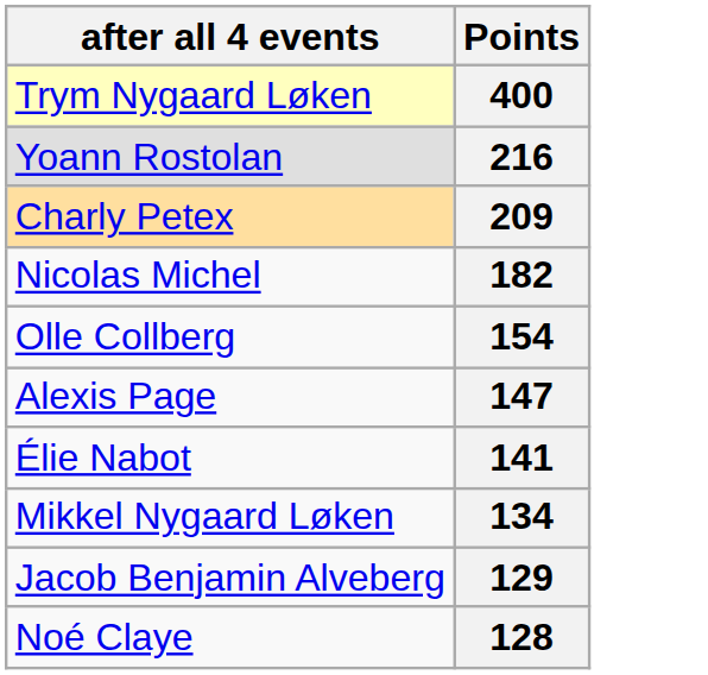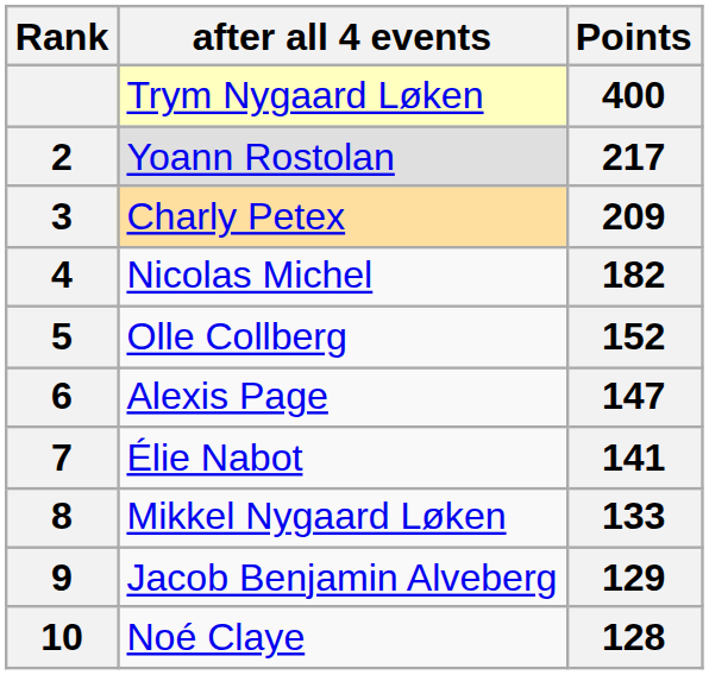+ column: Rank | 2 | 3 | 4 | 5 | 6 | 7 | 8 | 9 | 10
Yoann Rostolan | Points: 216 -> 217
Olle Collberg | Points: 154 -> 152
Mikkel Nygaard Løken | Points: 134 -> 133
